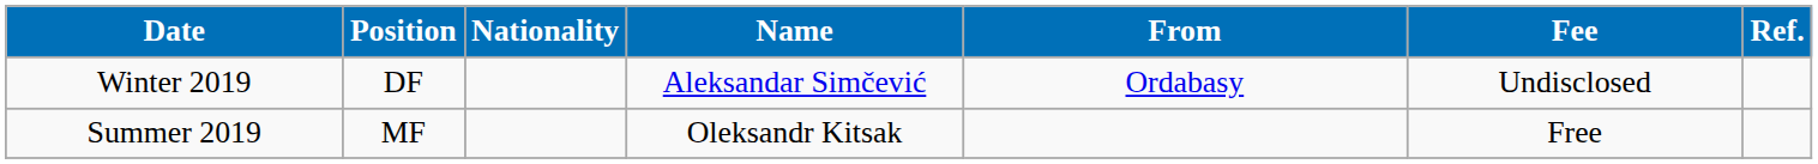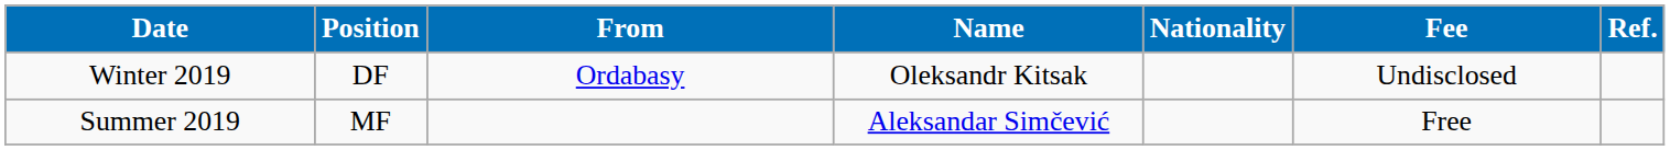columns swapped: Nationality <-> From
Winter 2019 | Name: Aleksandar Simčević -> Oleksandr Kitsak
Summer 2019 | Name: Oleksandr Kitsak -> Aleksandar Simčević
